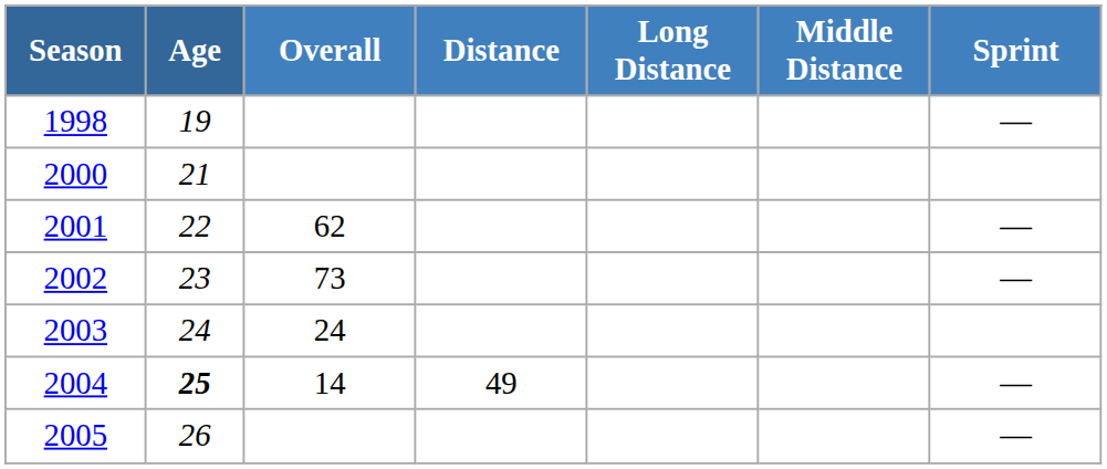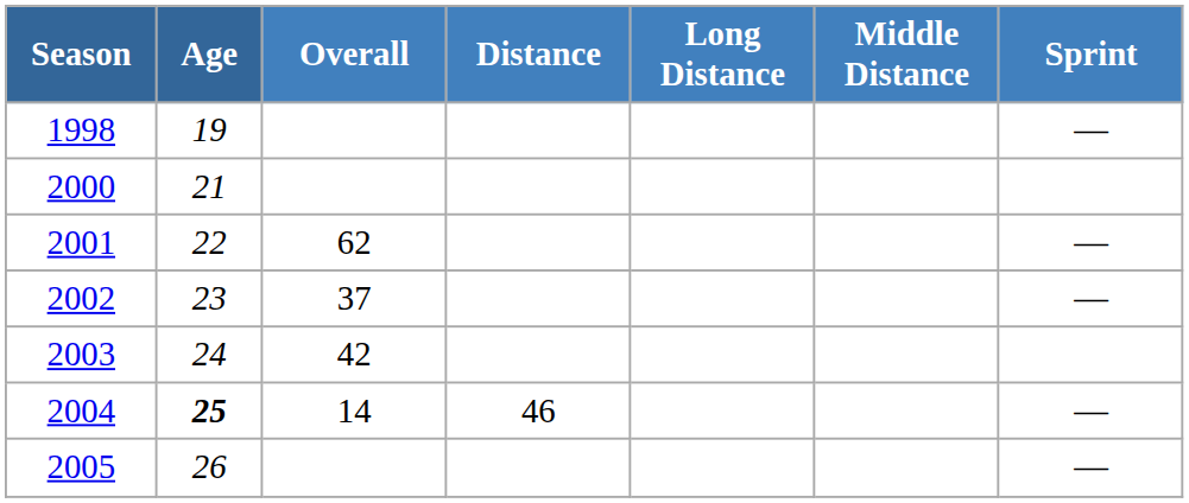2002 | Overall: 73 -> 37
2003 | Overall: 24 -> 42
2004 | Distance: 49 -> 46
